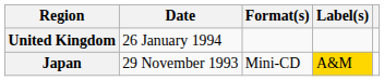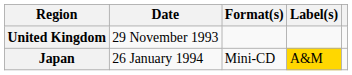United Kingdom | Date: 26 January 1994 -> 29 November 1993
Japan | Date: 29 November 1993 -> 26 January 1994
